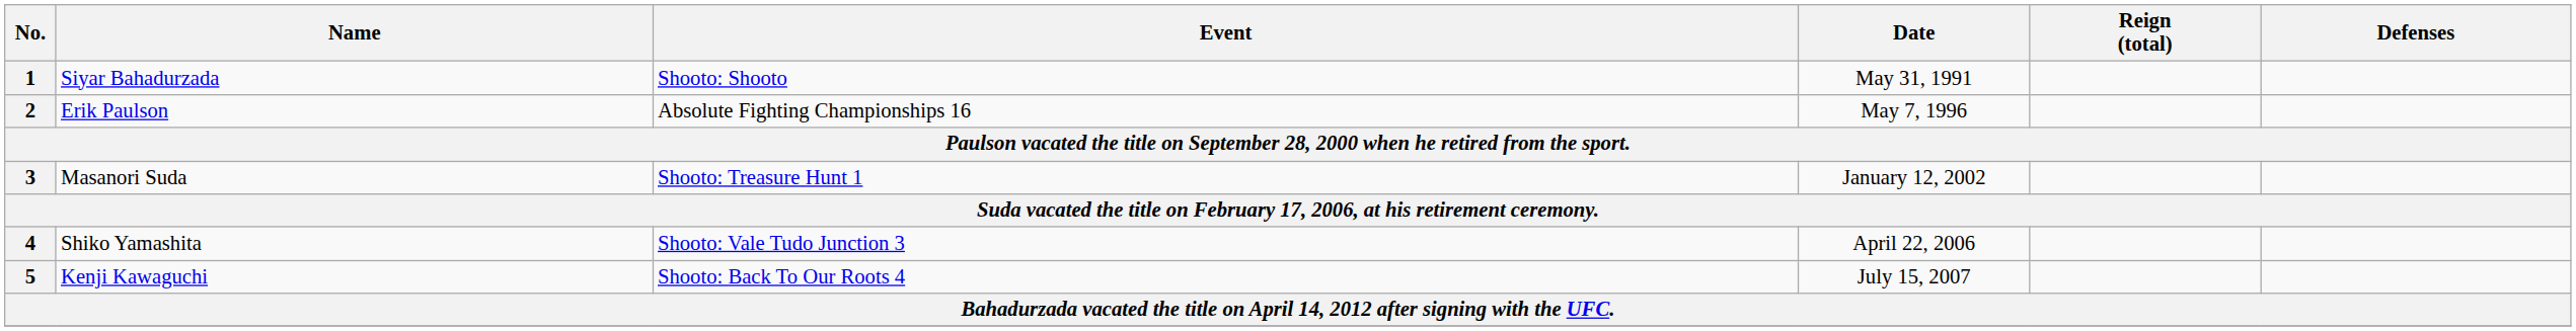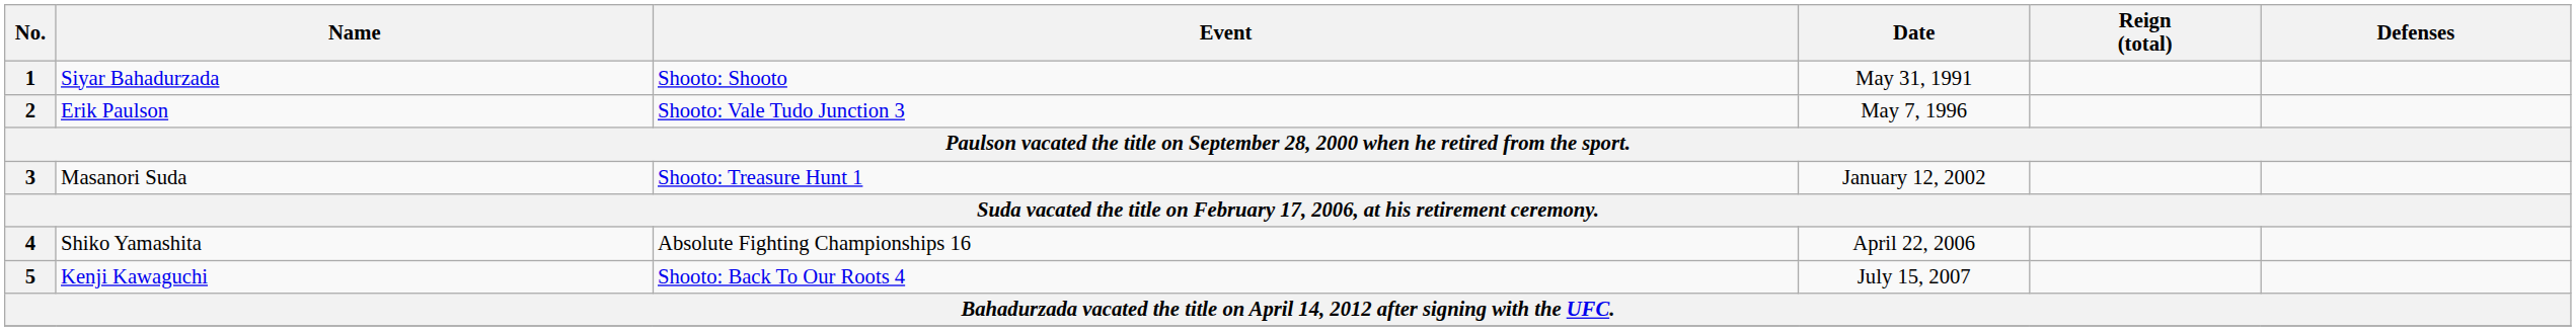2 | Event: Absolute Fighting Championships 16 -> Shooto: Vale Tudo Junction 3
4 | Event: Shooto: Vale Tudo Junction 3 -> Absolute Fighting Championships 16
